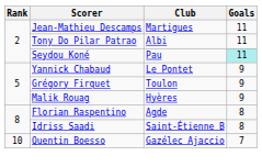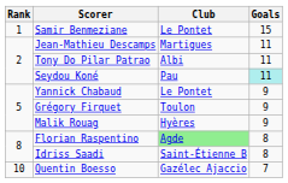+ row: 1 | Samir Benmeziane | Le Pontet | 15
Florian Raspentino | Club: no background -> lightgreen background
